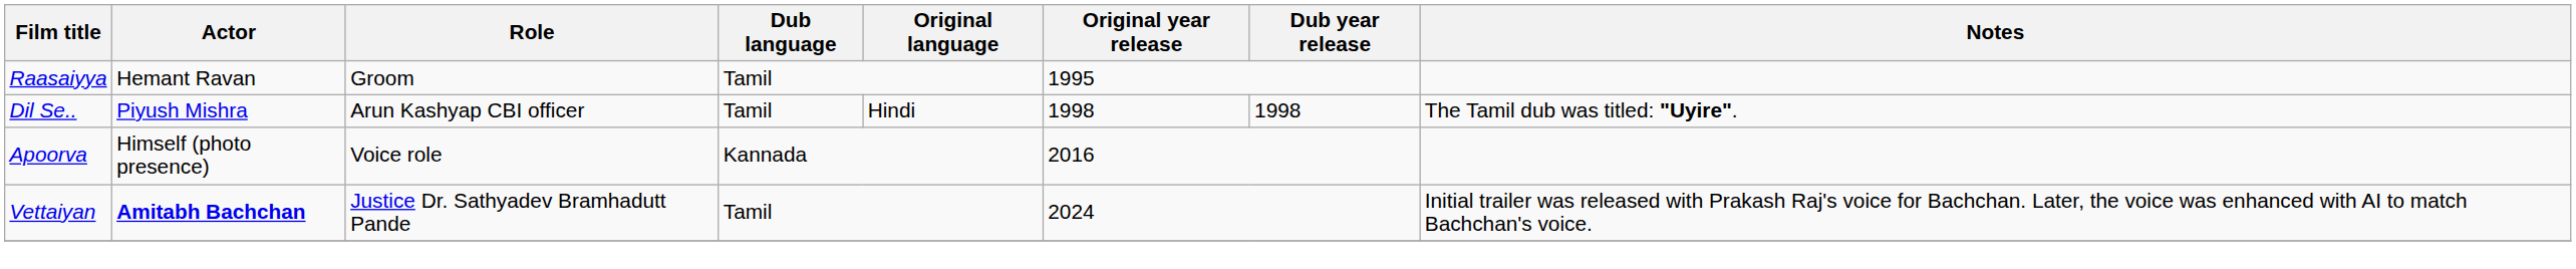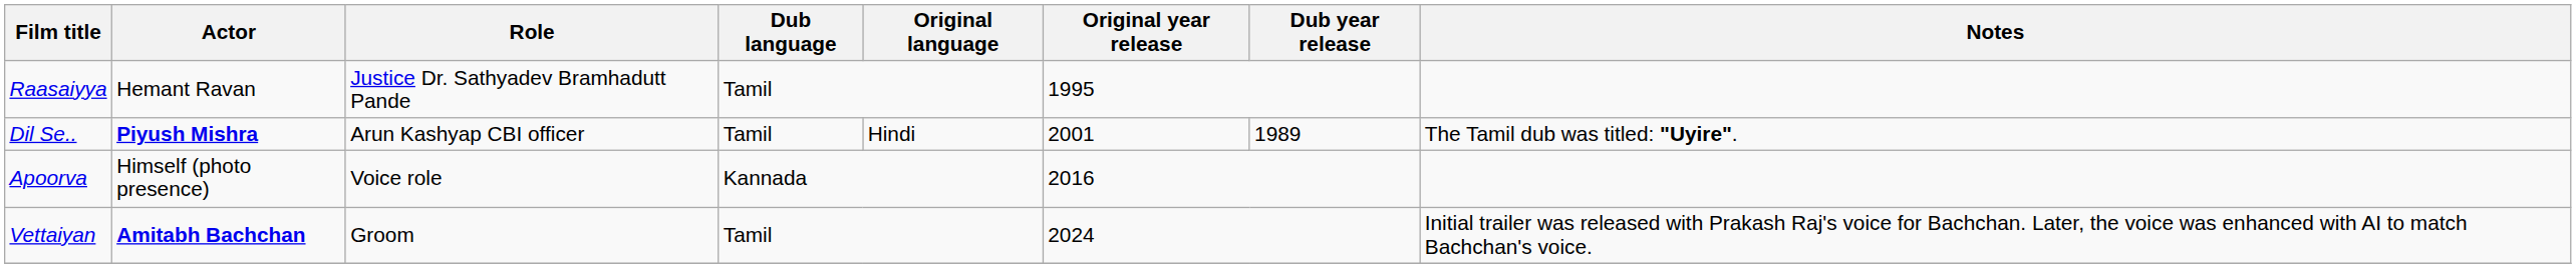Raasaiyya | Role: Groom -> Justice Dr. Sathyadev Bramhadutt Pande
Dil Se.. | Actor: normal -> bold
Dil Se.. | Original year release: 1998 -> 2001
Dil Se.. | Dub year release: 1998 -> 1989
Vettaiyan | Role: Justice Dr. Sathyadev Bramhadutt Pande -> Groom
